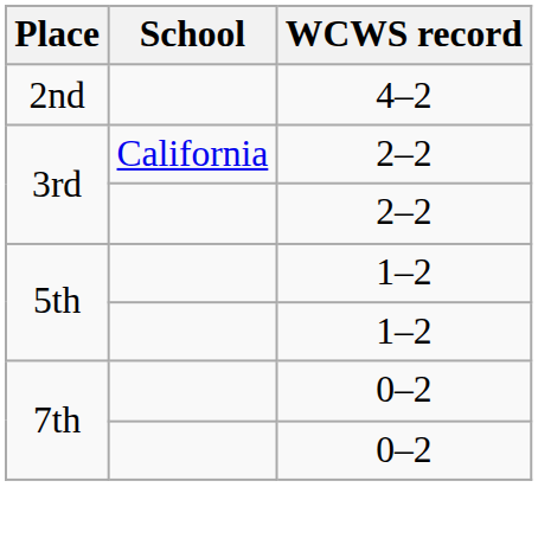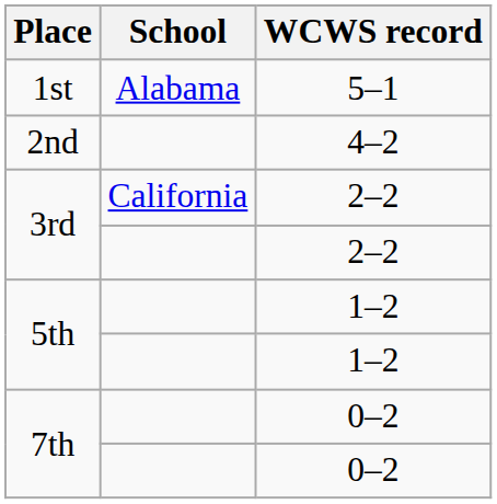+ row: 1st | Alabama | 5–1
